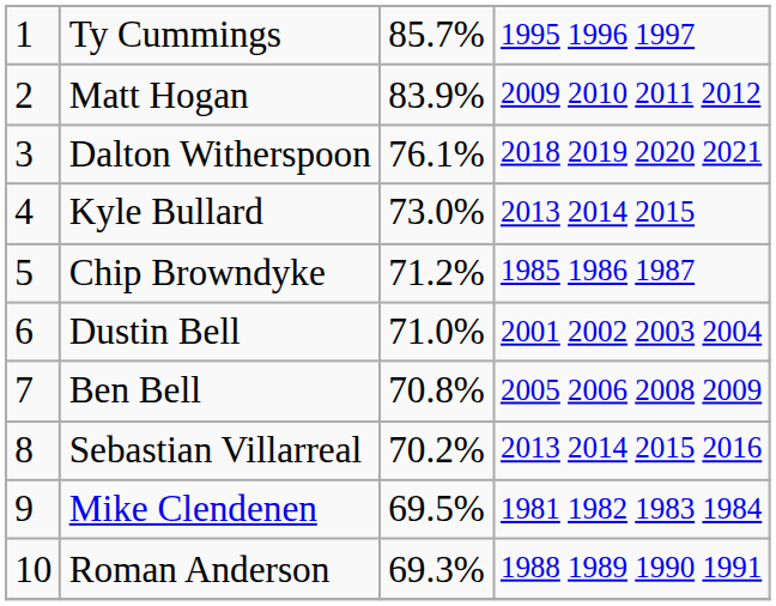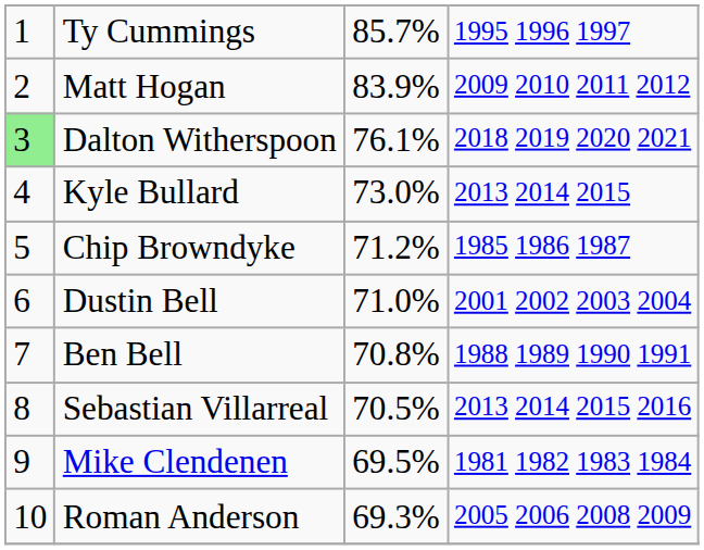Dalton Witherspoon | column 1: no background -> lightgreen background
Ben Bell | column 4: 2005 2006 2008 2009 -> 1988 1989 1990 1991
Sebastian Villarreal | column 3: 70.2% -> 70.5%
Roman Anderson | column 4: 1988 1989 1990 1991 -> 2005 2006 2008 2009
